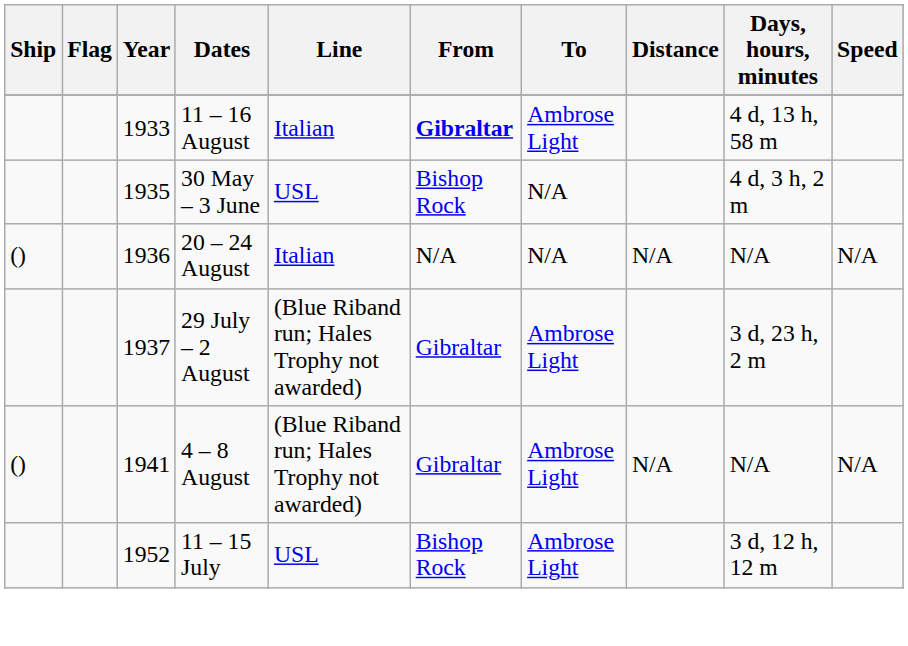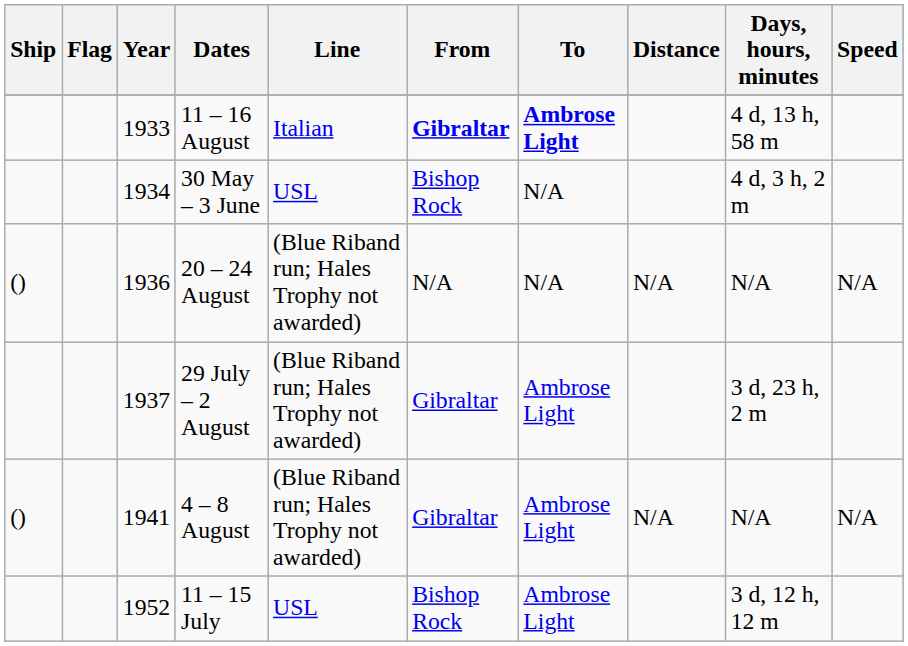11 – 16 August | To: normal -> bold
30 May – 3 June | Year: 1935 -> 1934
20 – 24 August | Line: Italian -> (Blue Riband run; Hales Trophy not awarded)
